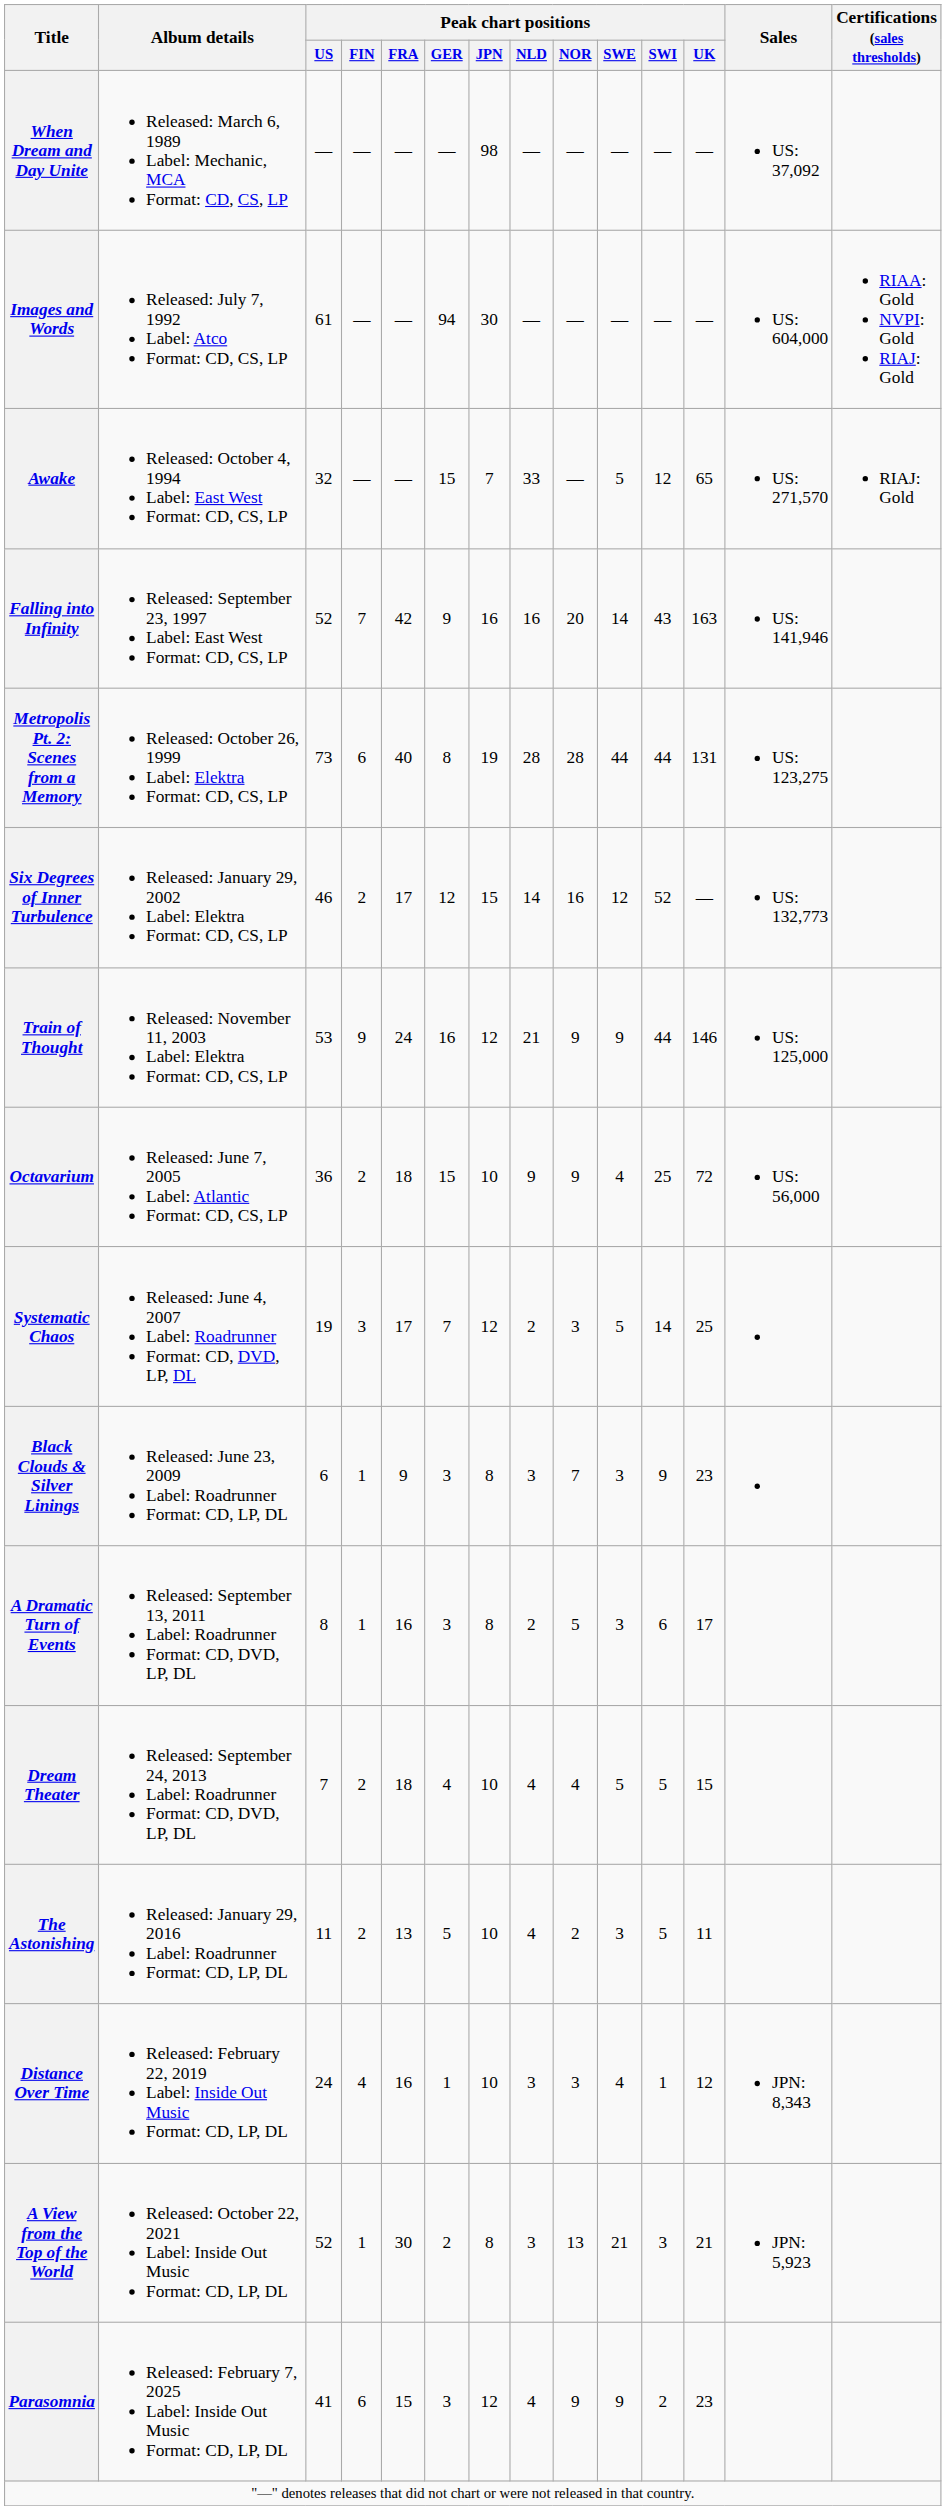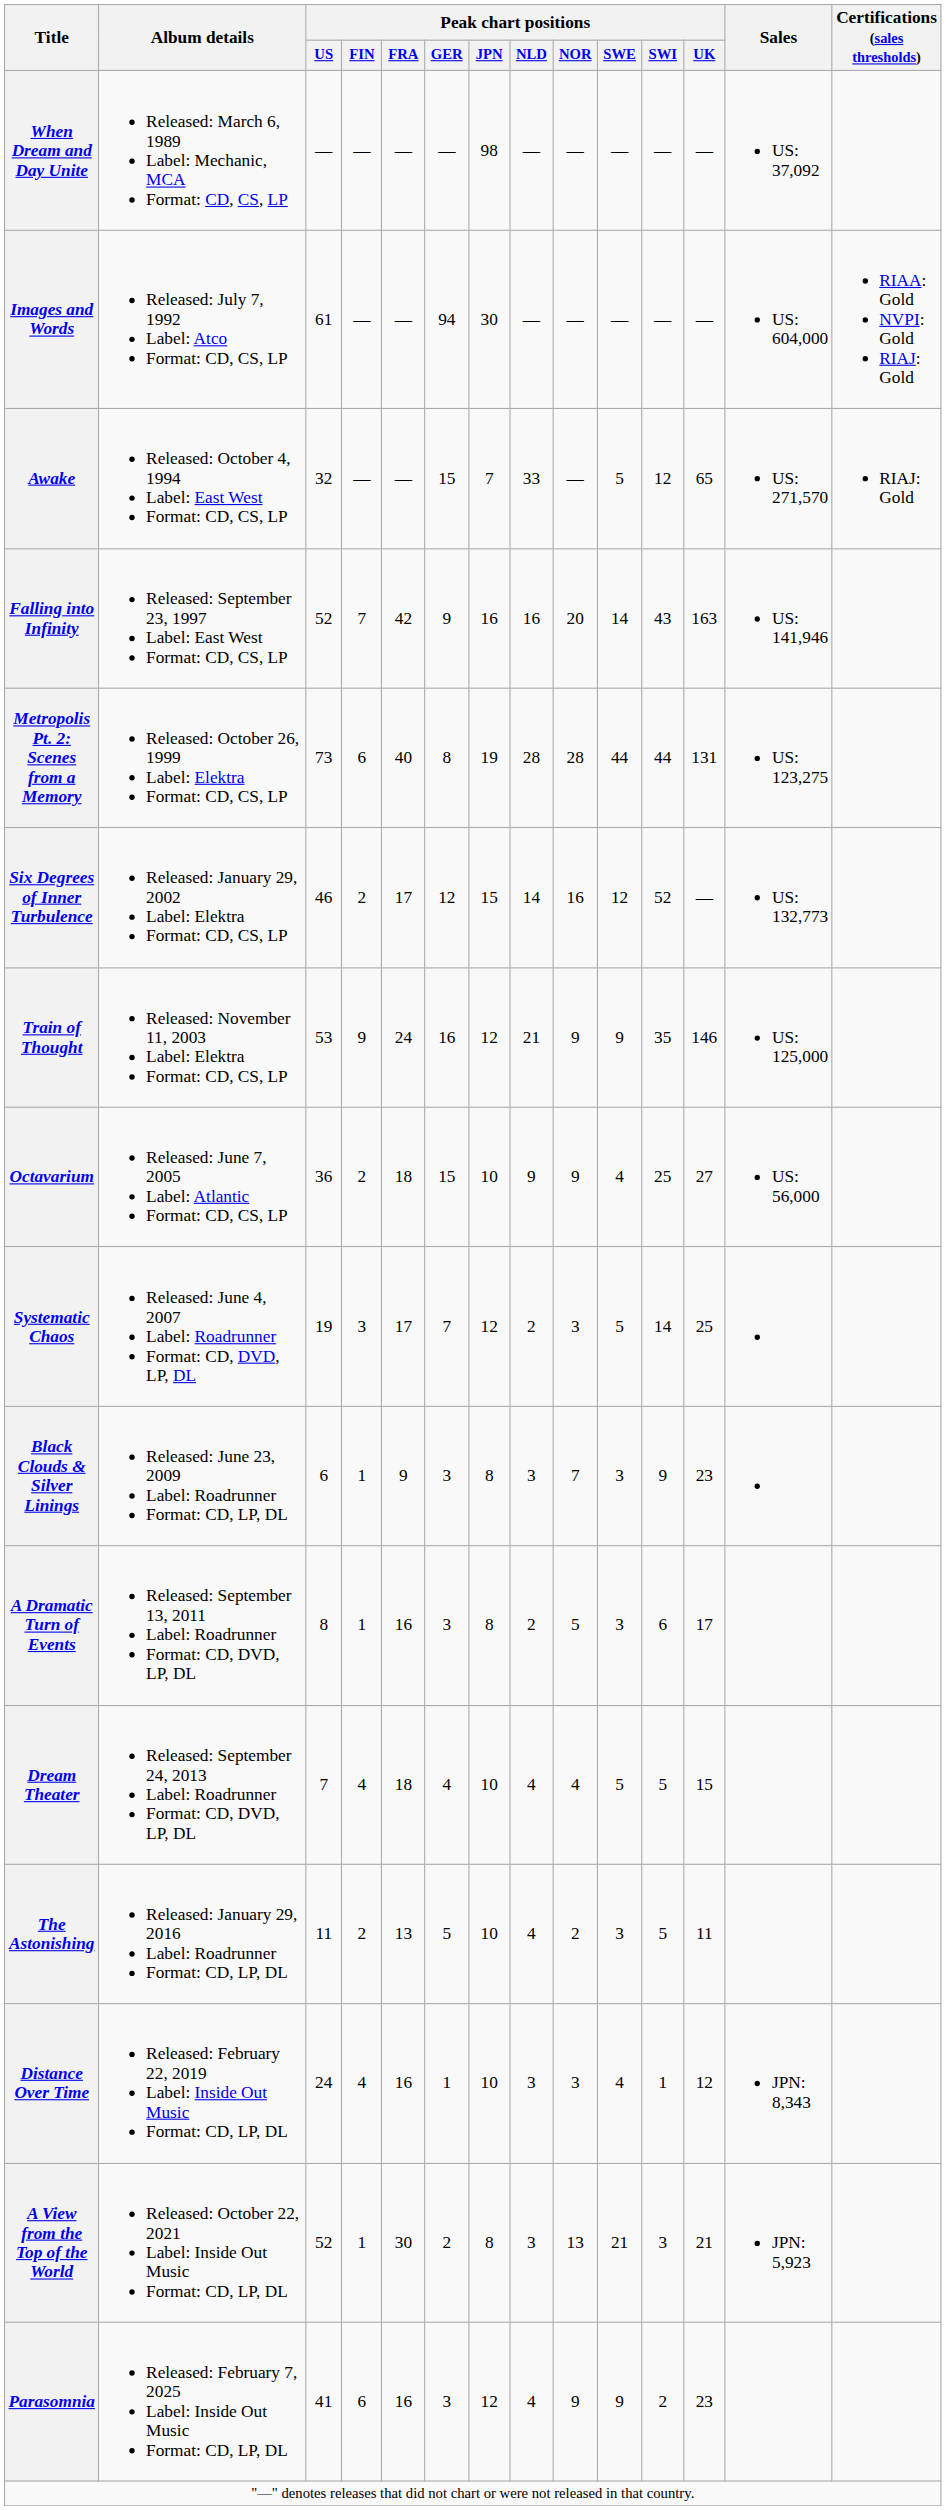Train of Thought | Peak chart positions / SWI: 44 -> 35
Octavarium | Peak chart positions / UK: 72 -> 27
Dream Theater | Peak chart positions / FIN: 2 -> 4
Parasomnia | Peak chart positions / FRA: 15 -> 16
